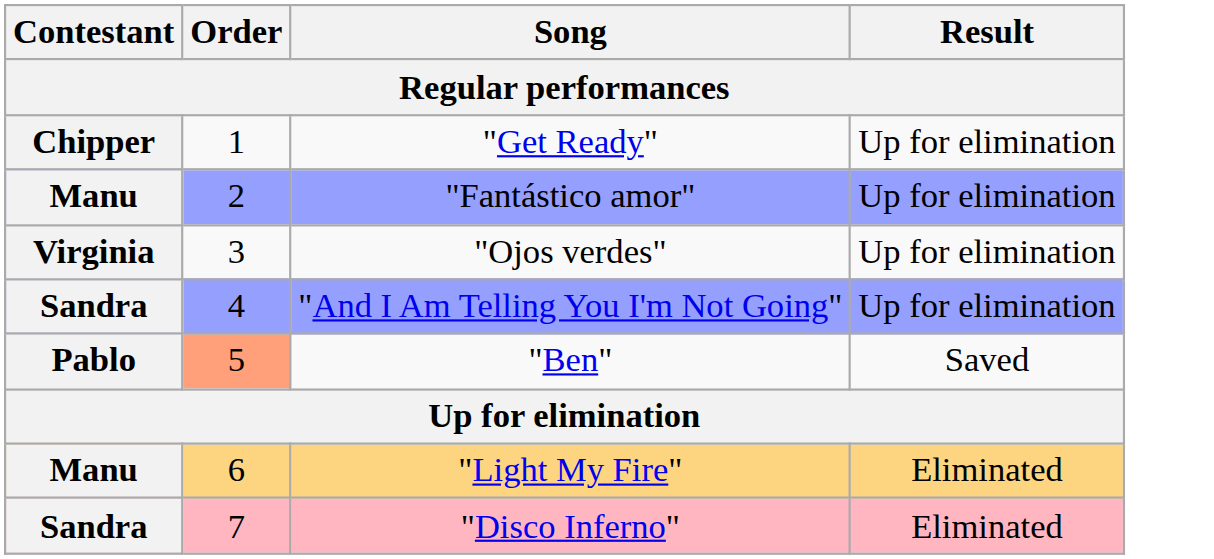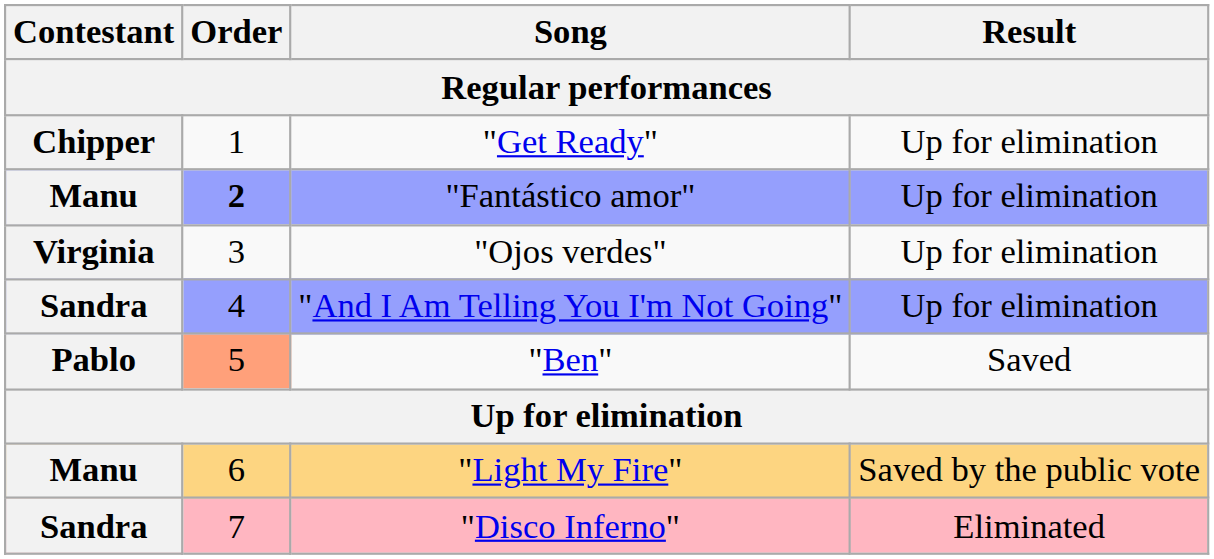"Fantástico amor" | Order: normal -> bold
"Light My Fire" | Result: Eliminated -> Saved by the public vote
